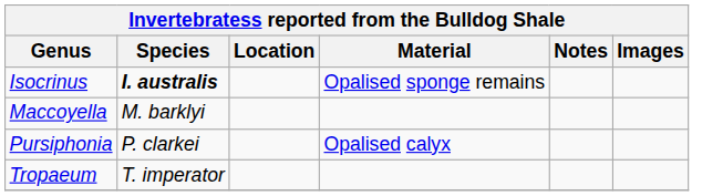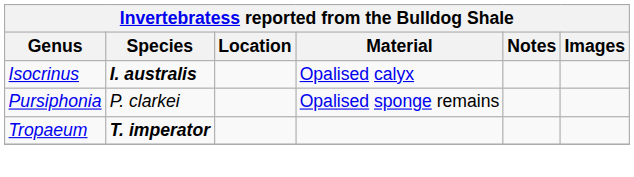Isocrinus | Material: Opalised sponge remains -> Opalised calyx
- row: Maccoyella | M. barklyi
Pursiphonia | Material: Opalised calyx -> Opalised sponge remains
Tropaeum | Species: normal -> bold
